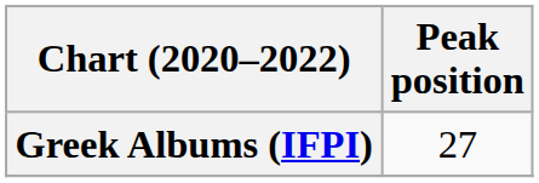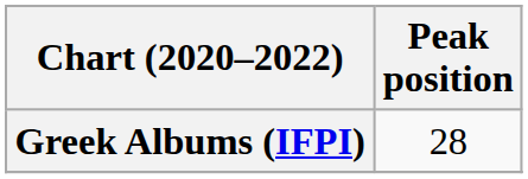Greek Albums (IFPI) | Peak position: 27 -> 28
